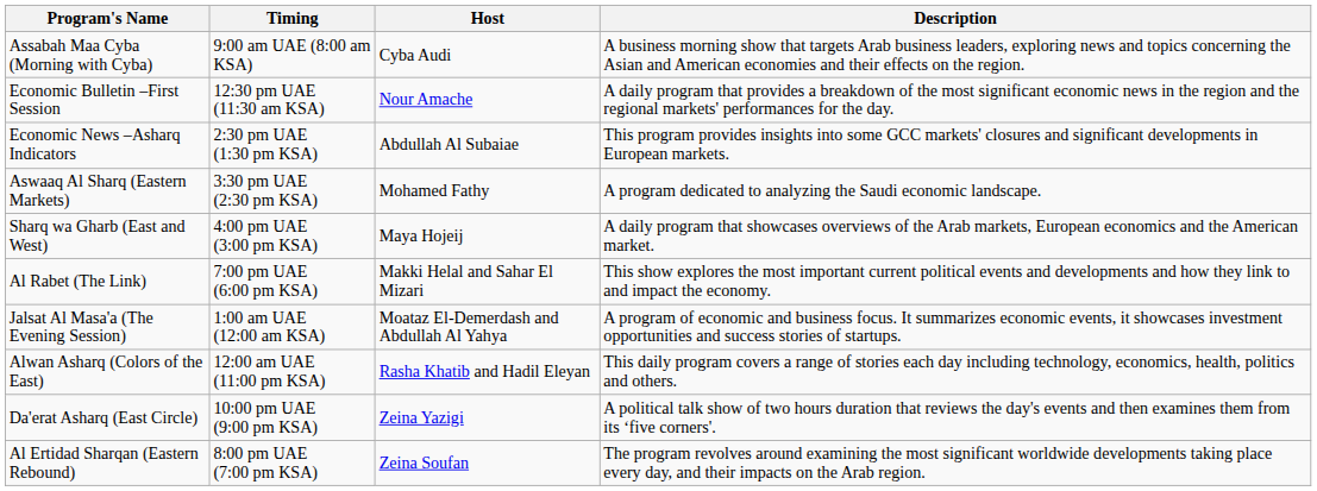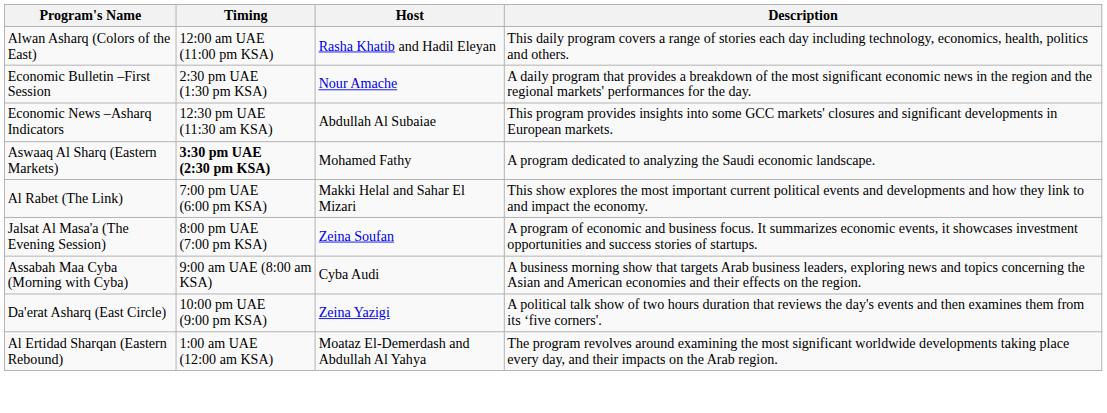rows swapped: Assabah Maa Cyba (Morning with Cyba) <-> Alwan Asharq (Colors of the East)
Economic Bulletin –First Session | Timing: 12:30 pm UAE (11:30 am KSA) -> 2:30 pm UAE (1:30 pm KSA)
Economic News –Asharq Indicators | Timing: 2:30 pm UAE (1:30 pm KSA) -> 12:30 pm UAE (11:30 am KSA)
Aswaaq Al Sharq (Eastern Markets) | Timing: normal -> bold
- row: Sharq wa Gharb (East and West) | 4:00 pm UAE (3:00 pm KSA) | Maya Hojeij | A daily program that showcases overviews of the Arab markets, European economics and the American market.
Jalsat Al Masa'a (The Evening Session) | Timing: 1:00 am UAE (12:00 am KSA) -> 8:00 pm UAE (7:00 pm KSA)
Jalsat Al Masa'a (The Evening Session) | Host: Moataz El-Demerdash and Abdullah Al Yahya -> Zeina Soufan
Al Ertidad Sharqan (Eastern Rebound) | Timing: 8:00 pm UAE (7:00 pm KSA) -> 1:00 am UAE (12:00 am KSA)
Al Ertidad Sharqan (Eastern Rebound) | Host: Zeina Soufan -> Moataz El-Demerdash and Abdullah Al Yahya
